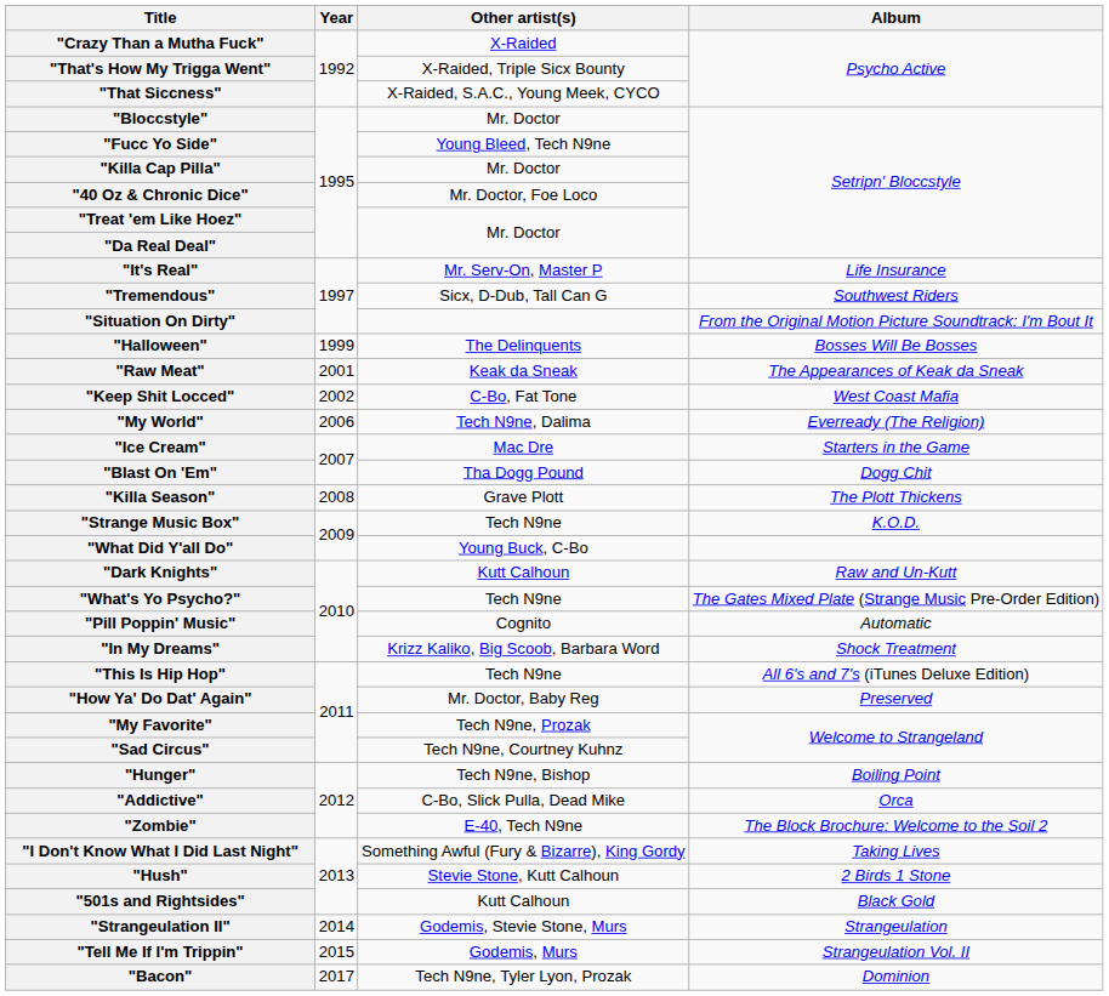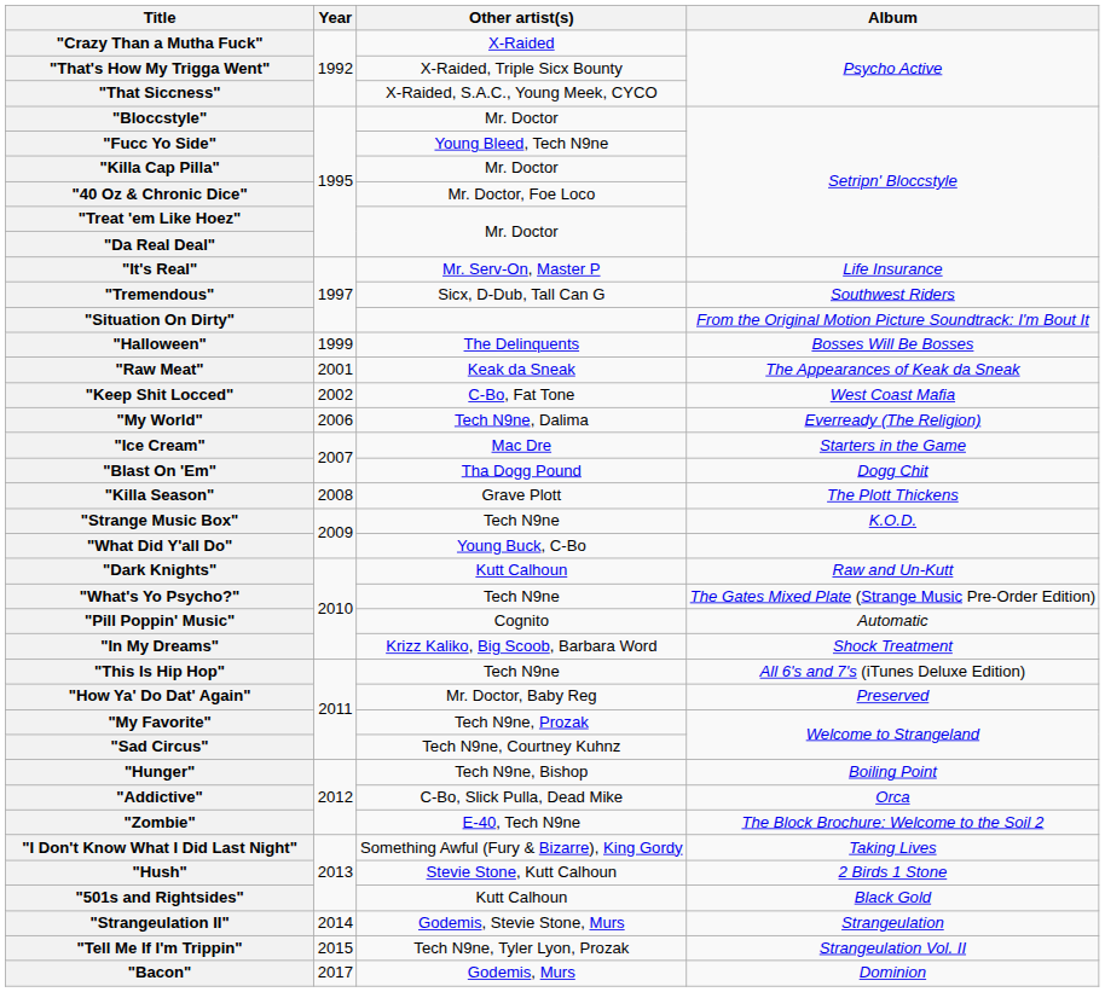"Tell Me If I'm Trippin" | Other artist(s): Godemis, Murs -> Tech N9ne, Tyler Lyon, Prozak
"Bacon" | Other artist(s): Tech N9ne, Tyler Lyon, Prozak -> Godemis, Murs
